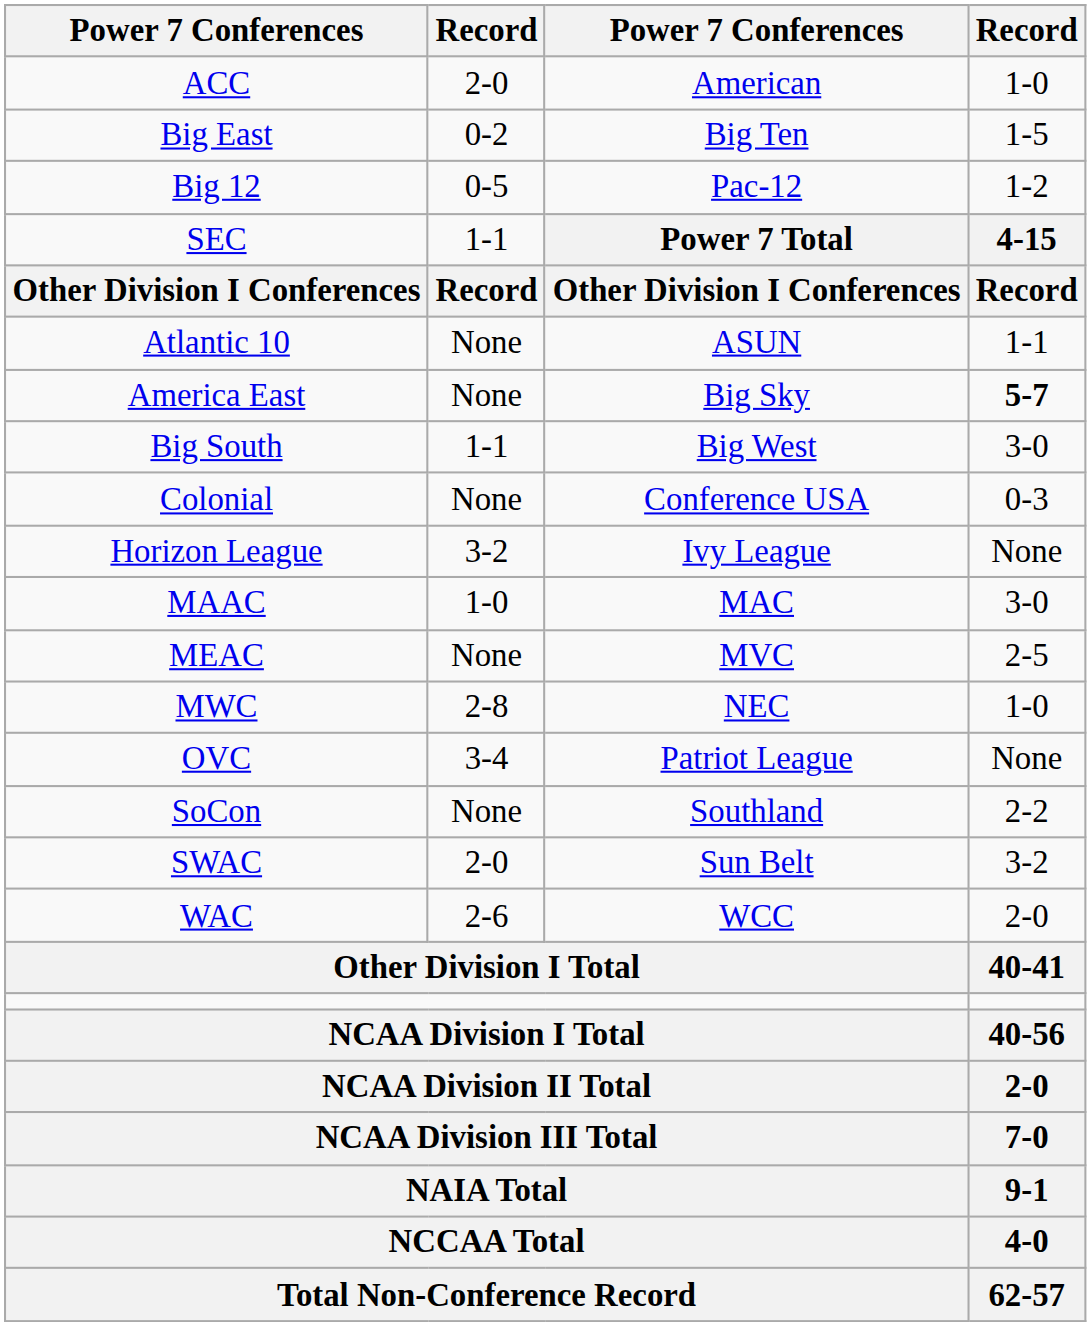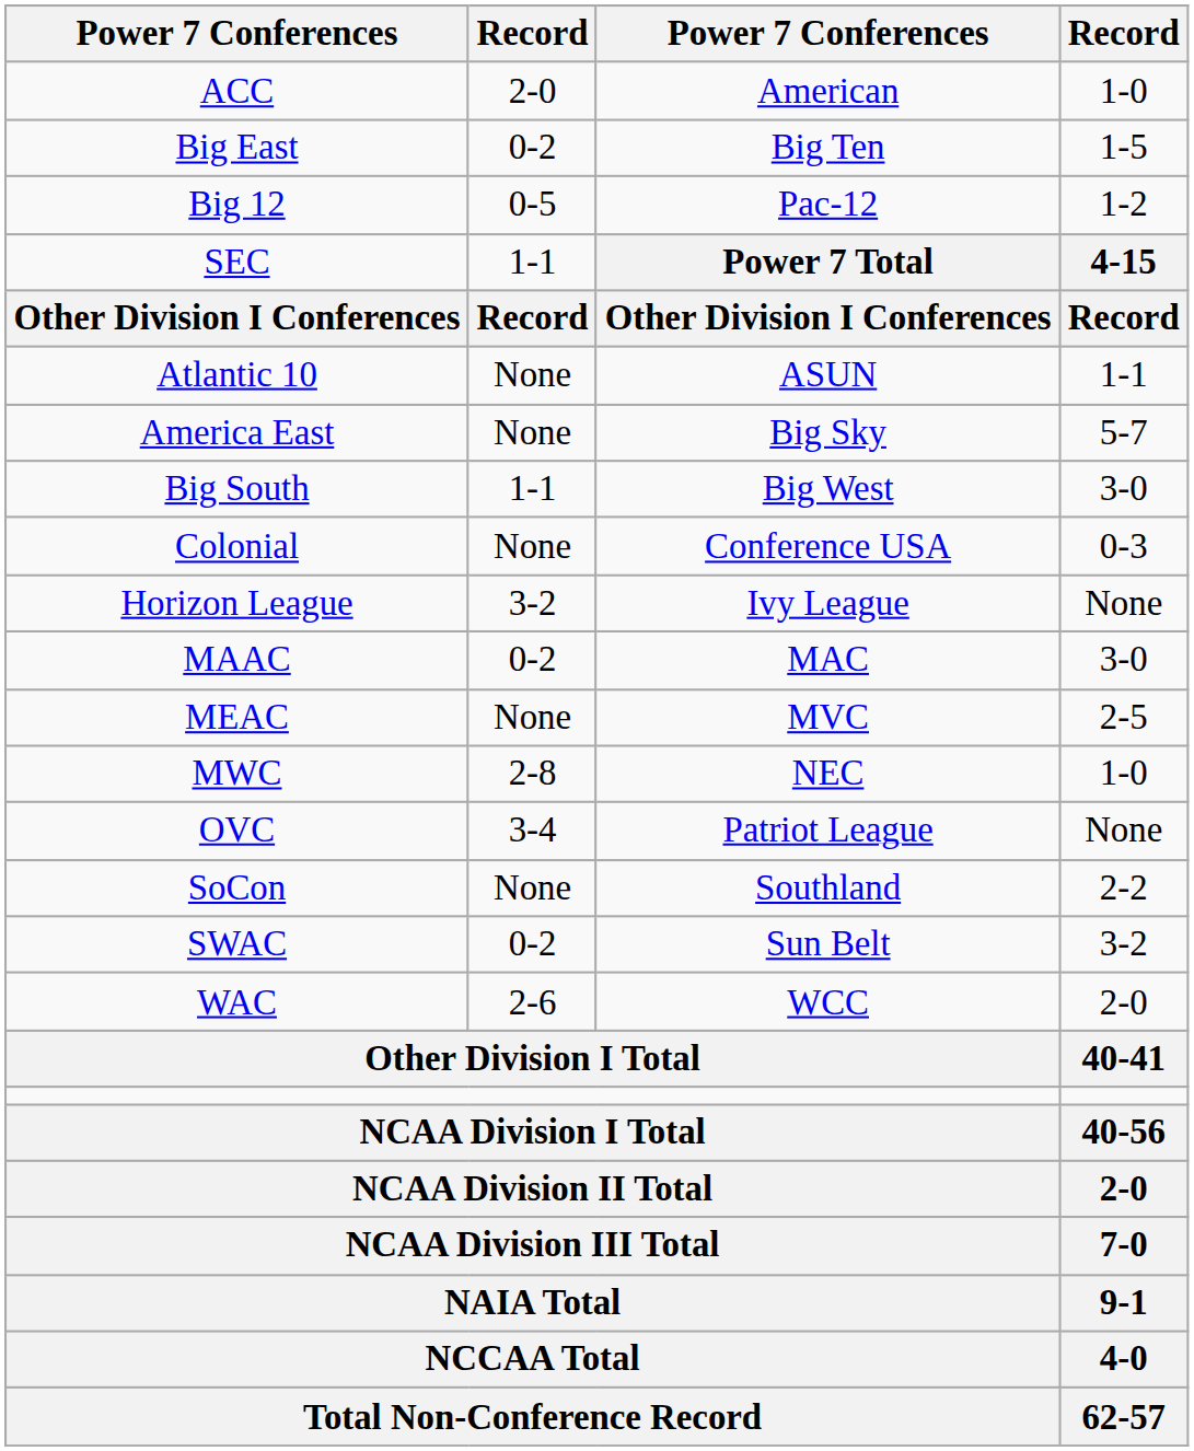America East | column 4: bold -> normal
MAAC | column 2: 1-0 -> 0-2
SWAC | column 2: 2-0 -> 0-2
